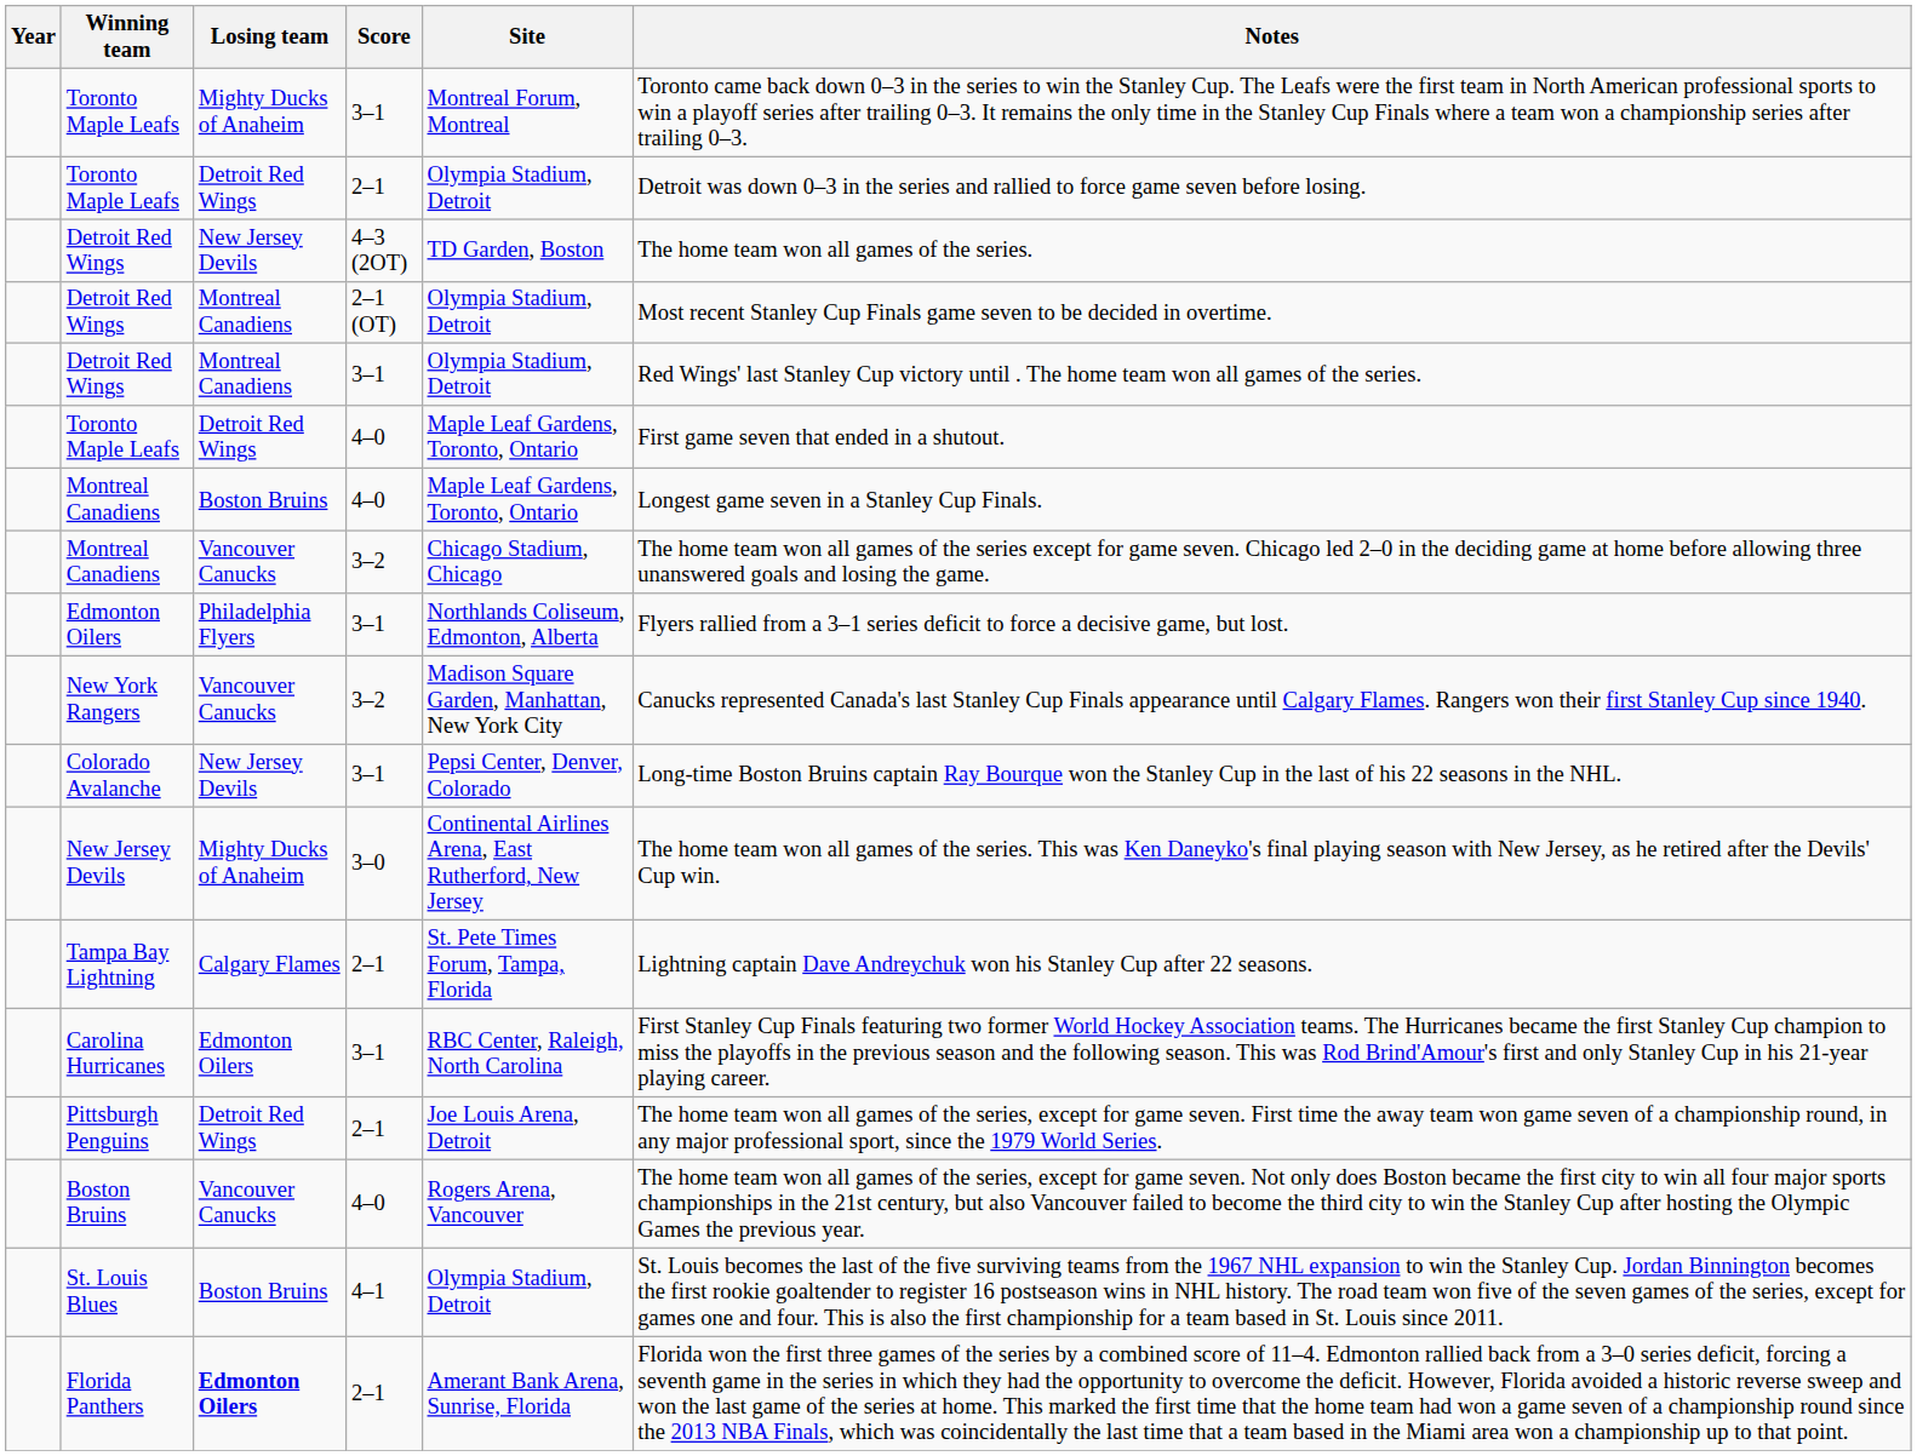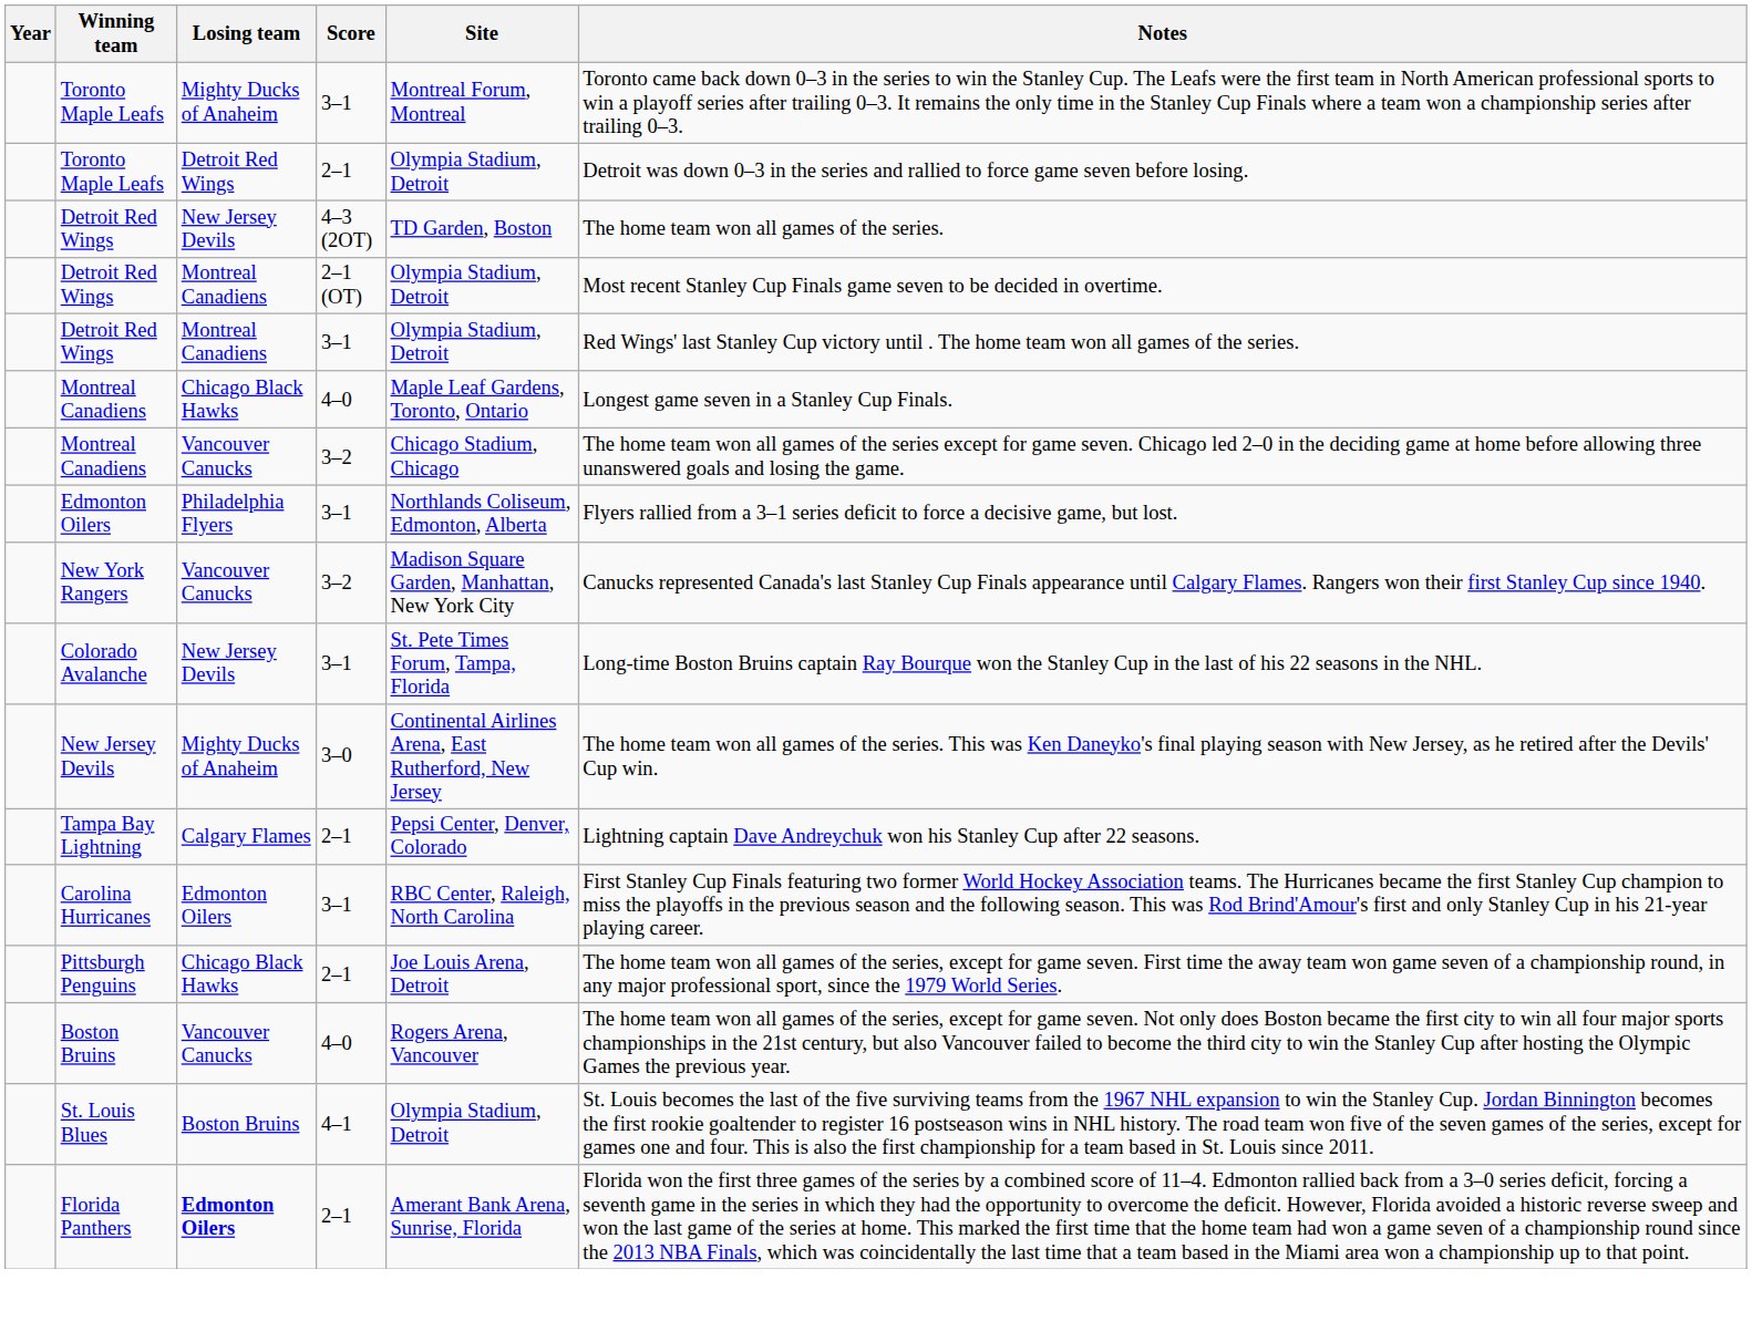- row: Toronto Maple Leafs | Detroit Red Wings | 4–0 | Maple Leaf Gardens, Toronto, Ontario | First game seven that ended in a shutout.
Montreal Canadiens / 4–0 | Losing team: Boston Bruins -> Chicago Black Hawks
Colorado Avalanche | Site: Pepsi Center, Denver, Colorado -> St. Pete Times Forum, Tampa, Florida
Tampa Bay Lightning | Site: St. Pete Times Forum, Tampa, Florida -> Pepsi Center, Denver, Colorado
Pittsburgh Penguins | Losing team: Detroit Red Wings -> Chicago Black Hawks
